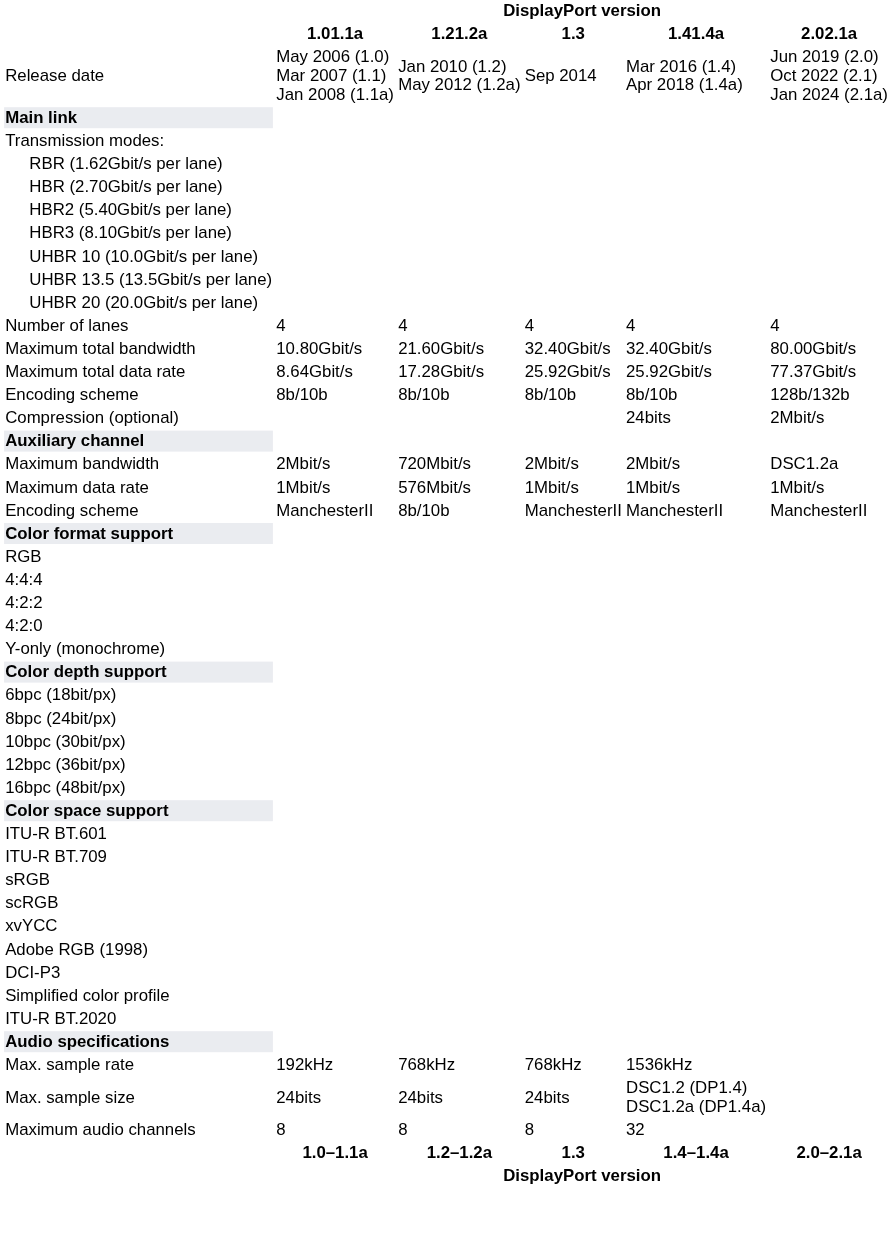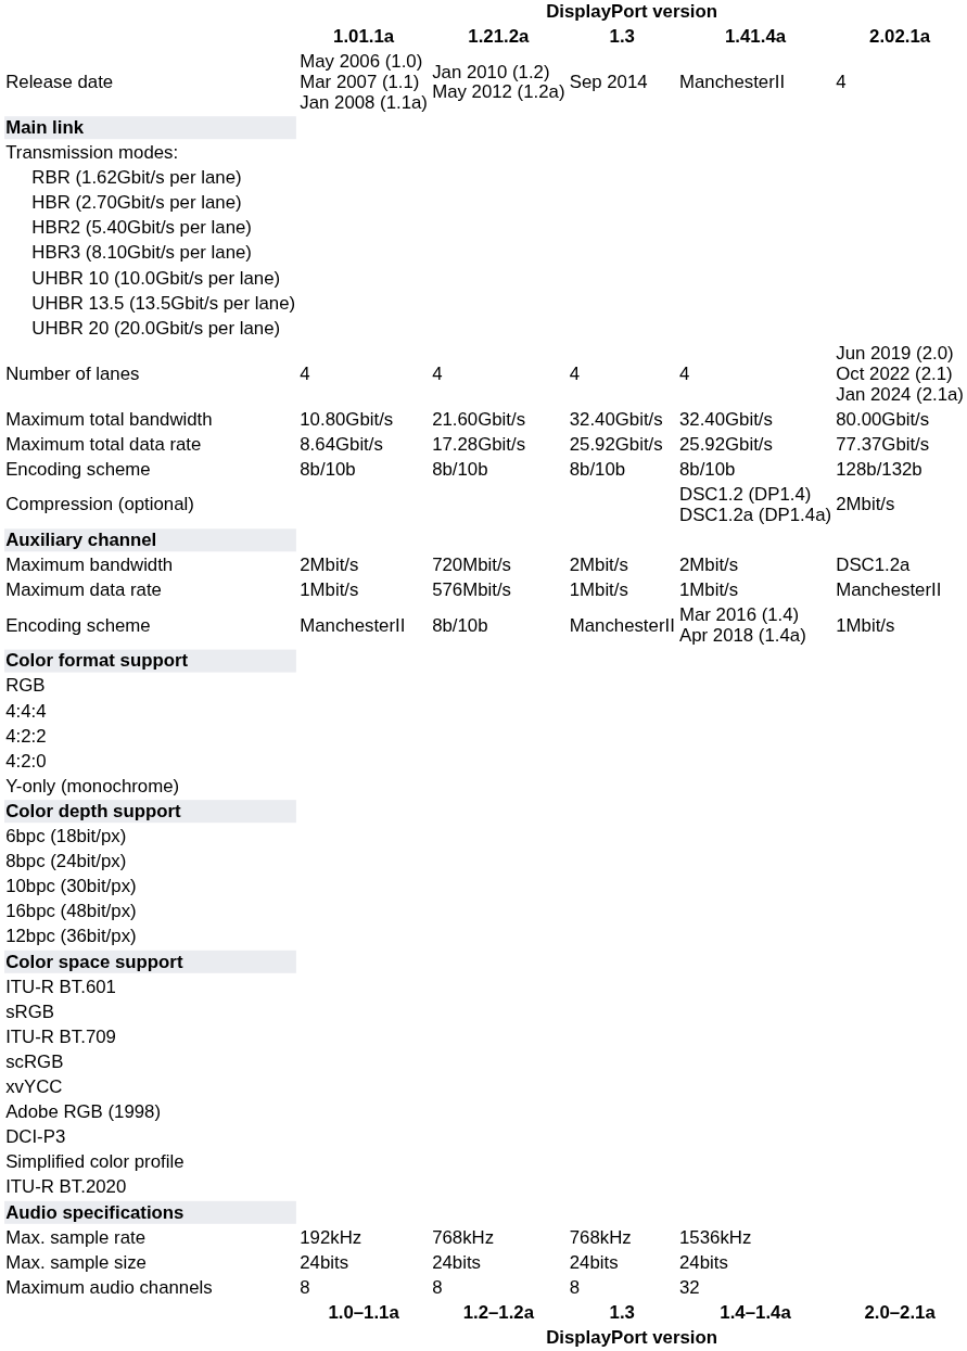Release date | DisplayPort version / 1.41.4a: Mar 2016 (1.4) Apr 2018 (1.4a) -> ManchesterII
Release date | DisplayPort version / 2.02.1a: Jun 2019 (2.0) Oct 2022 (2.1) Jan 2024 (2.1a) -> 4
Number of lanes | DisplayPort version / 2.02.1a: 4 -> Jun 2019 (2.0) Oct 2022 (2.1) Jan 2024 (2.1a)
Compression (optional) | DisplayPort version / 1.41.4a: 24bits -> DSC1.2 (DP1.4) DSC1.2a (DP1.4a)
Maximum data rate | DisplayPort version / 2.02.1a: 1Mbit/s -> ManchesterII
Encoding scheme / ManchesterII | DisplayPort version / 1.41.4a: ManchesterII -> Mar 2016 (1.4) Apr 2018 (1.4a)
Encoding scheme / ManchesterII | DisplayPort version / 2.02.1a: ManchesterII -> 1Mbit/s
rows swapped: 12bpc (36bit/px) <-> 16bpc (48bit/px)
rows swapped: ITU-R BT.709 <-> sRGB
Max. sample size | DisplayPort version / 1.41.4a: DSC1.2 (DP1.4) DSC1.2a (DP1.4a) -> 24bits
